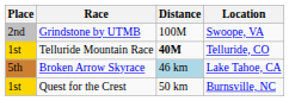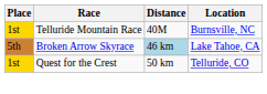- row: 2nd | Grindstone by UTMB | 100M | Swoope, VA
Telluride Mountain Race | Distance: bold -> normal
Telluride Mountain Race | Location: Telluride, CO -> Burnsville, NC
Quest for the Crest | Location: Burnsville, NC -> Telluride, CO
